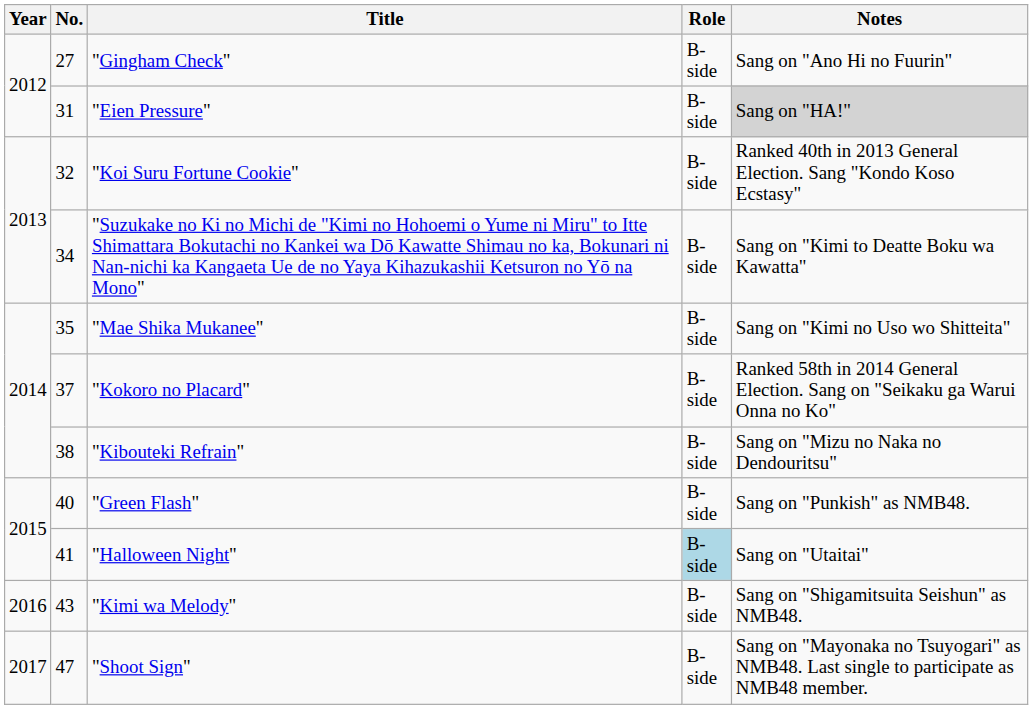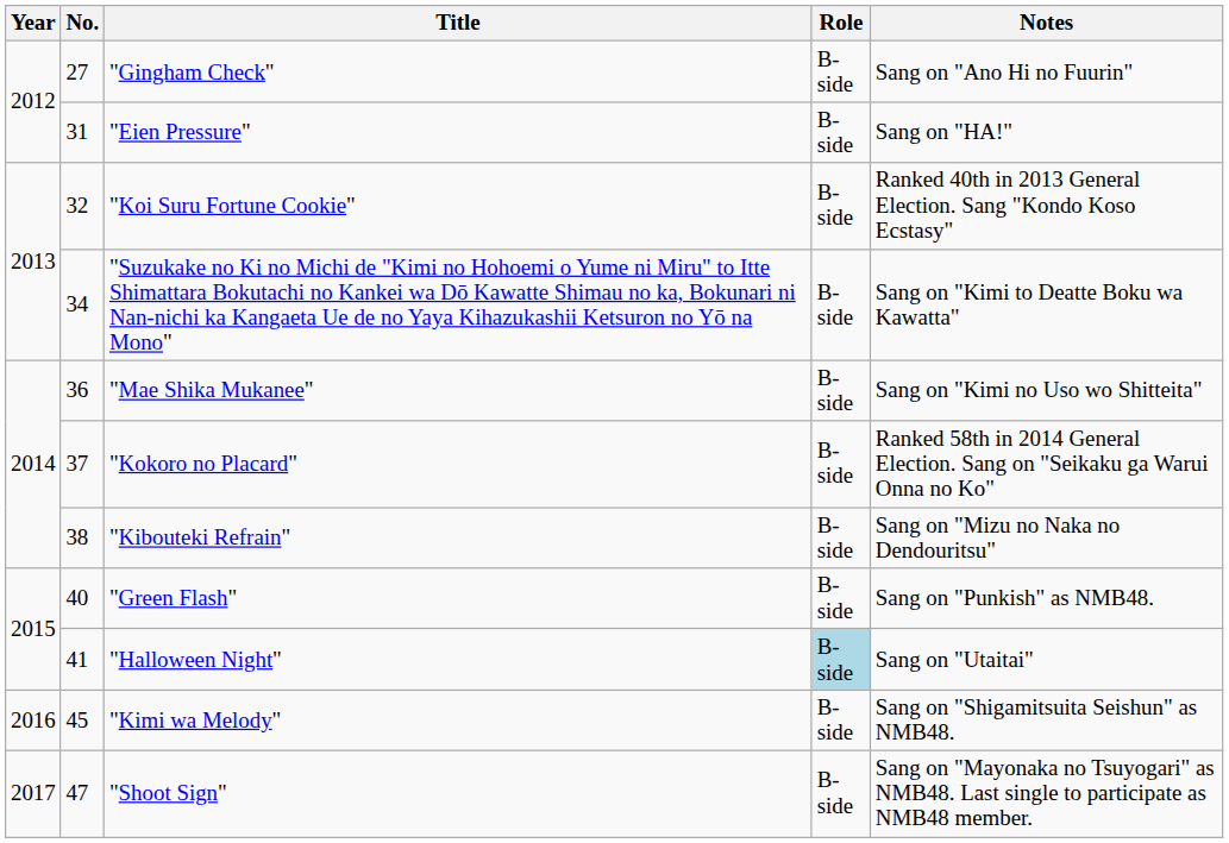"Eien Pressure" | Notes: lightgrey background -> no background
"Mae Shika Mukanee" | No.: 35 -> 36
"Kimi wa Melody" | No.: 43 -> 45
